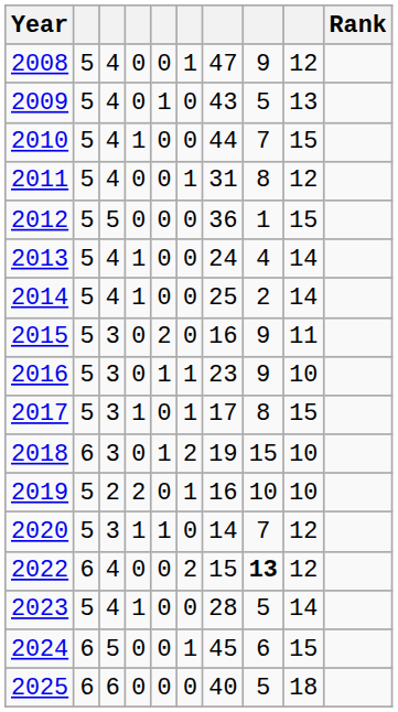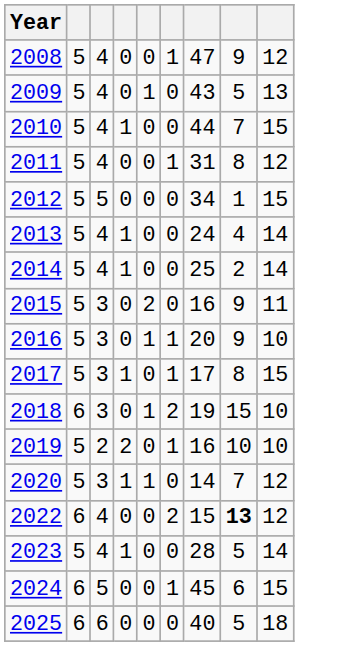- column: Rank
2012 | column 7: 36 -> 34
2016 | column 7: 23 -> 20
